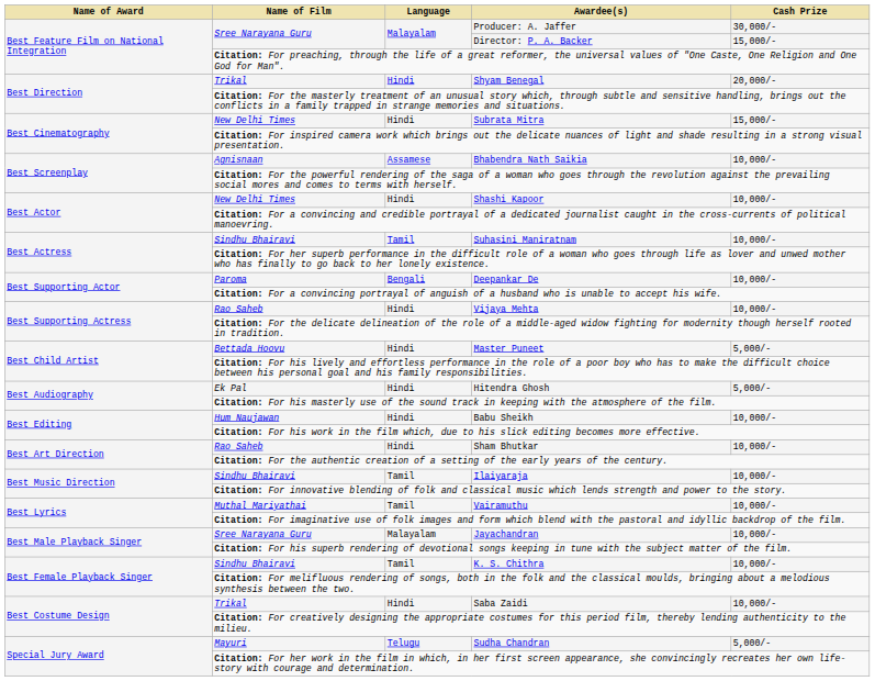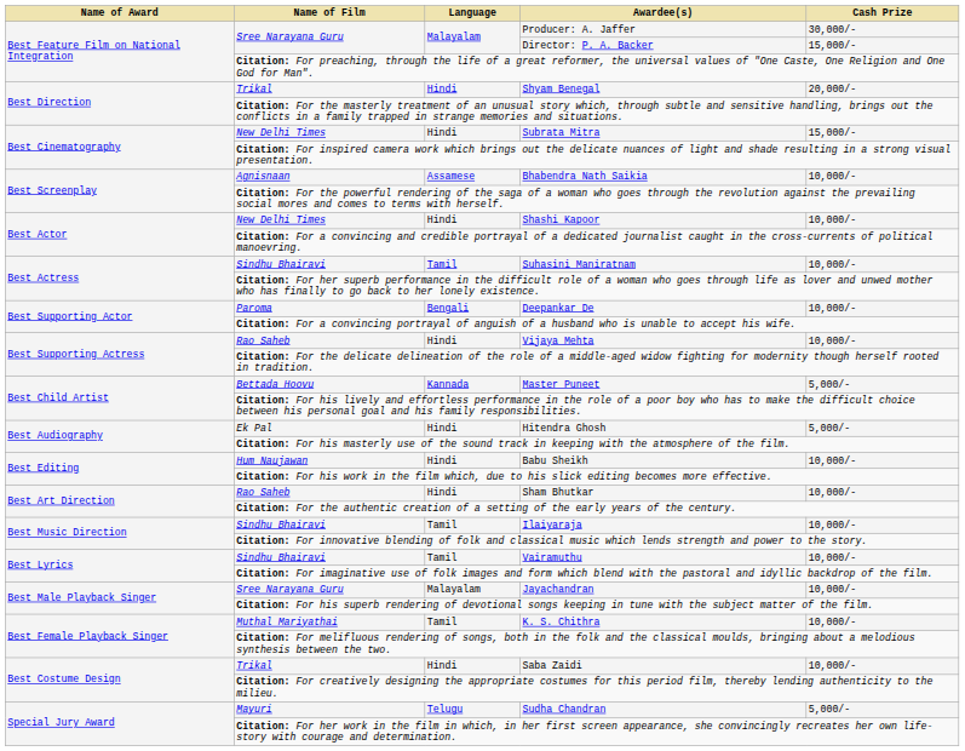Master Puneet | Language: Hindi -> Kannada
Vairamuthu | Name of Film: Muthal Mariyathai -> Sindhu Bhairavi
K. S. Chithra | Name of Film: Sindhu Bhairavi -> Muthal Mariyathai
